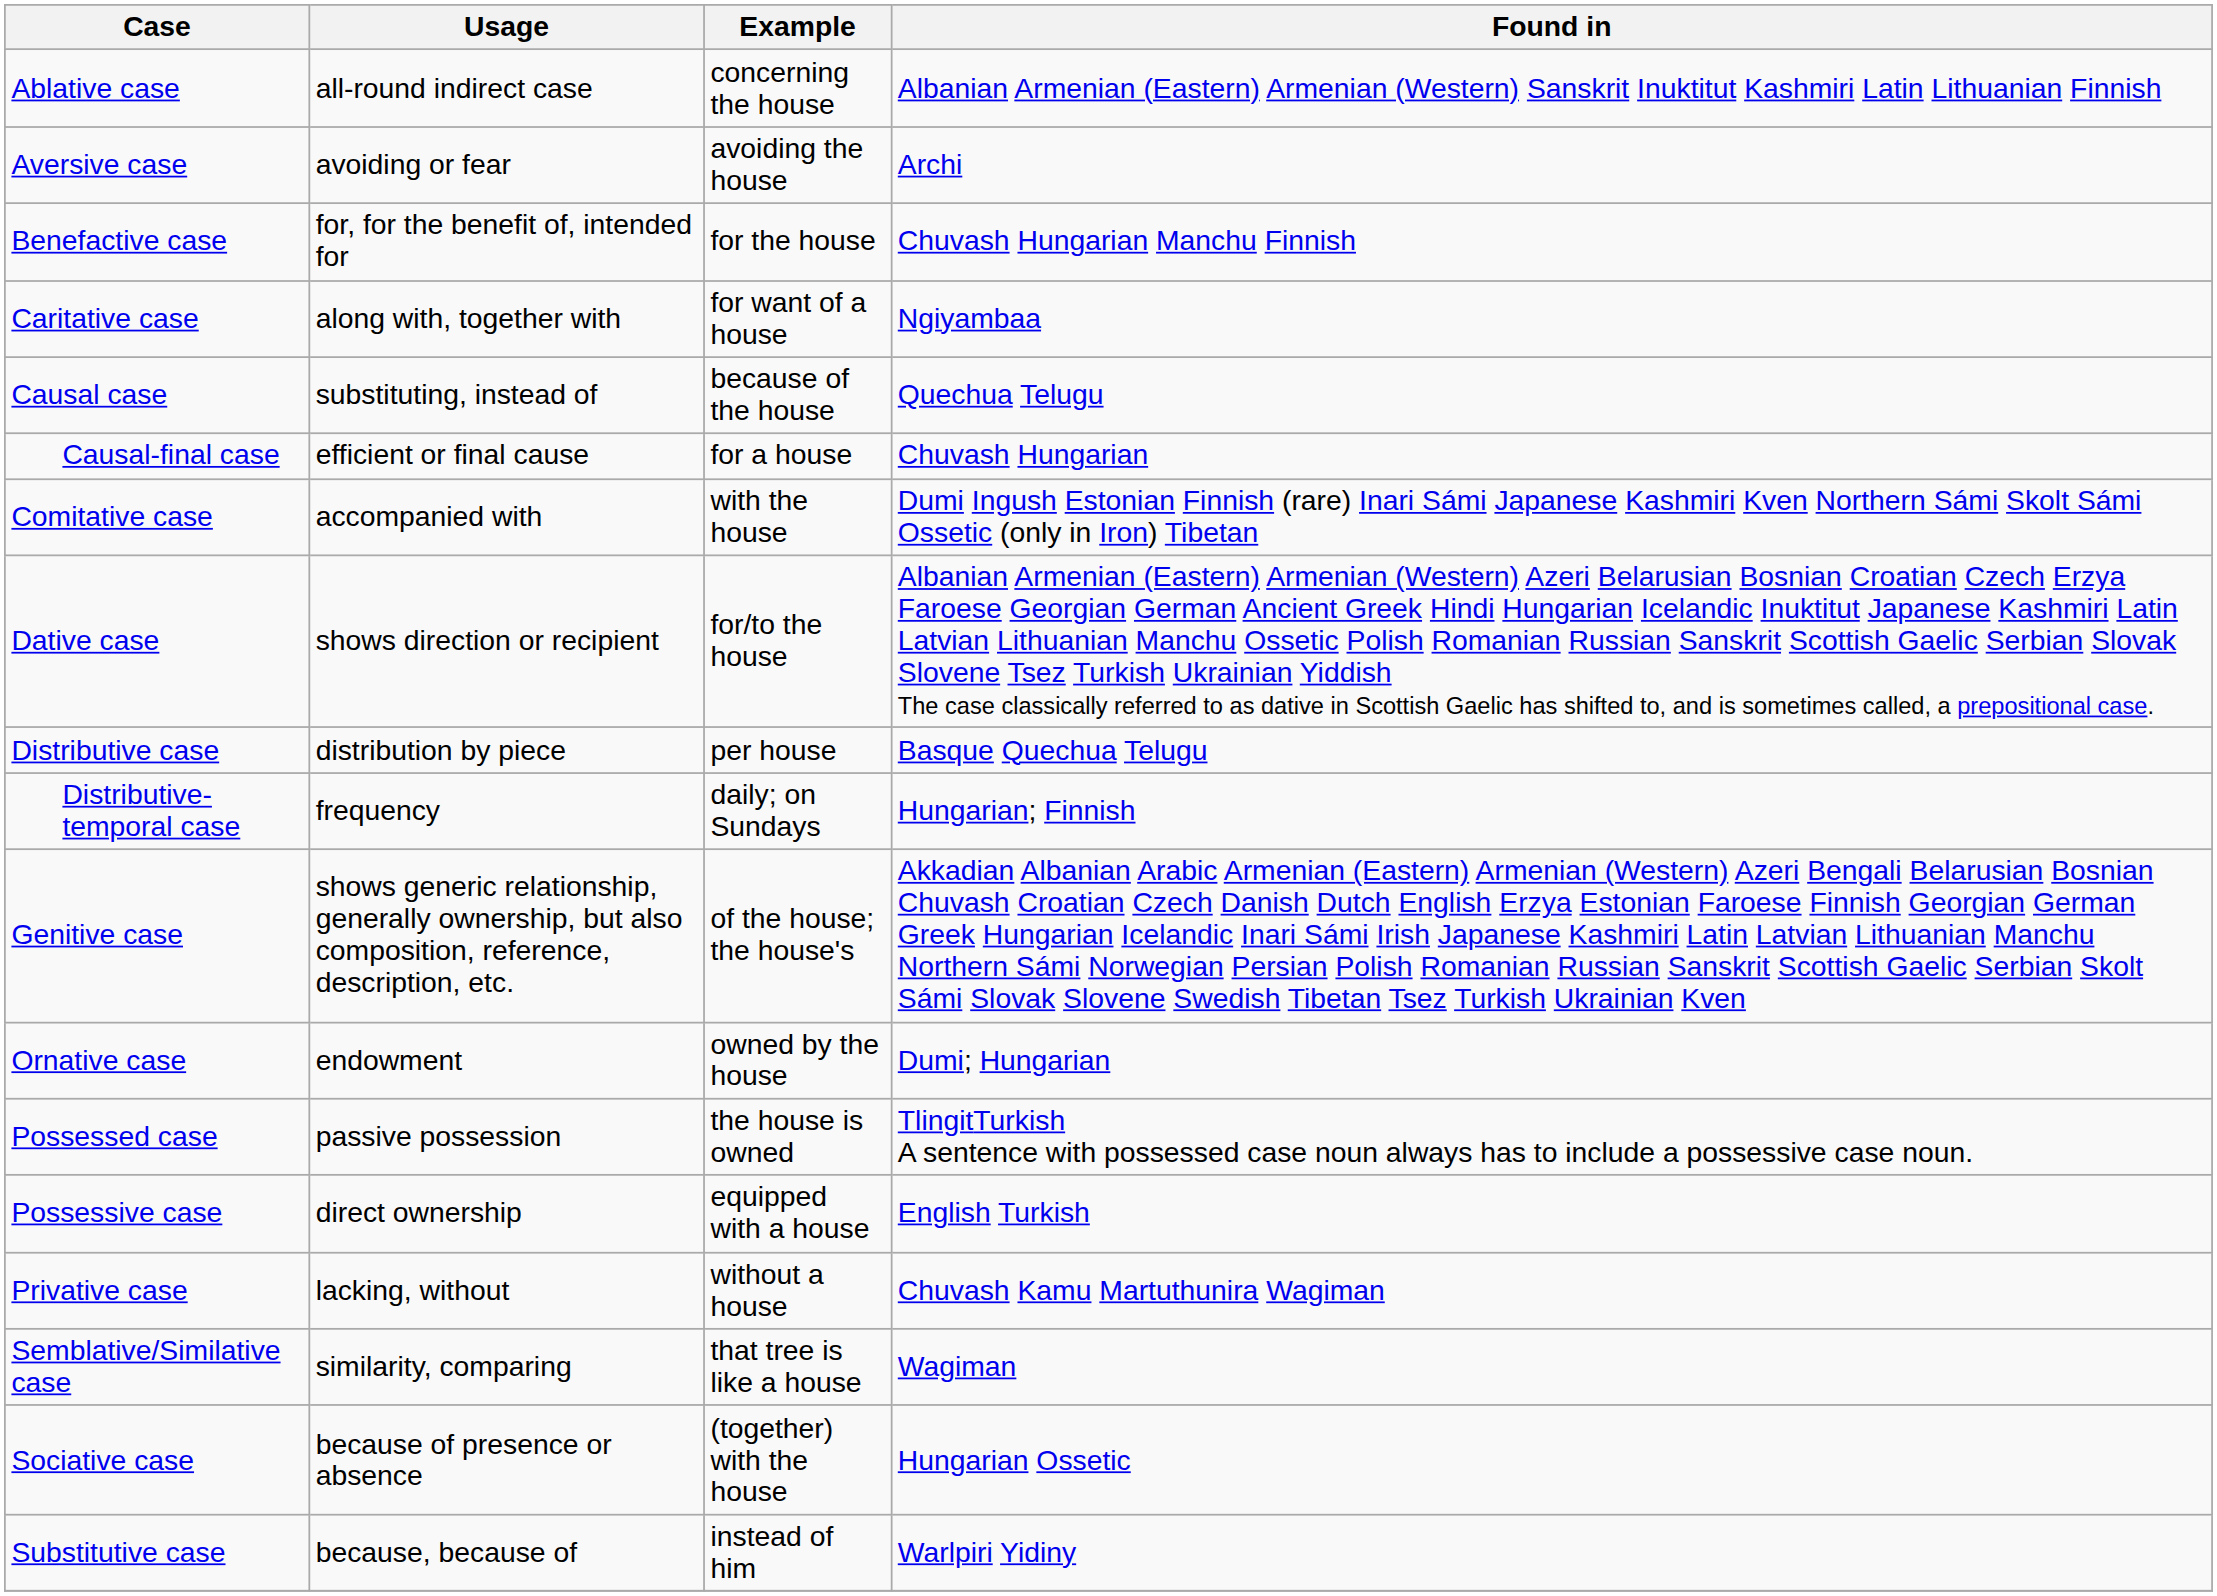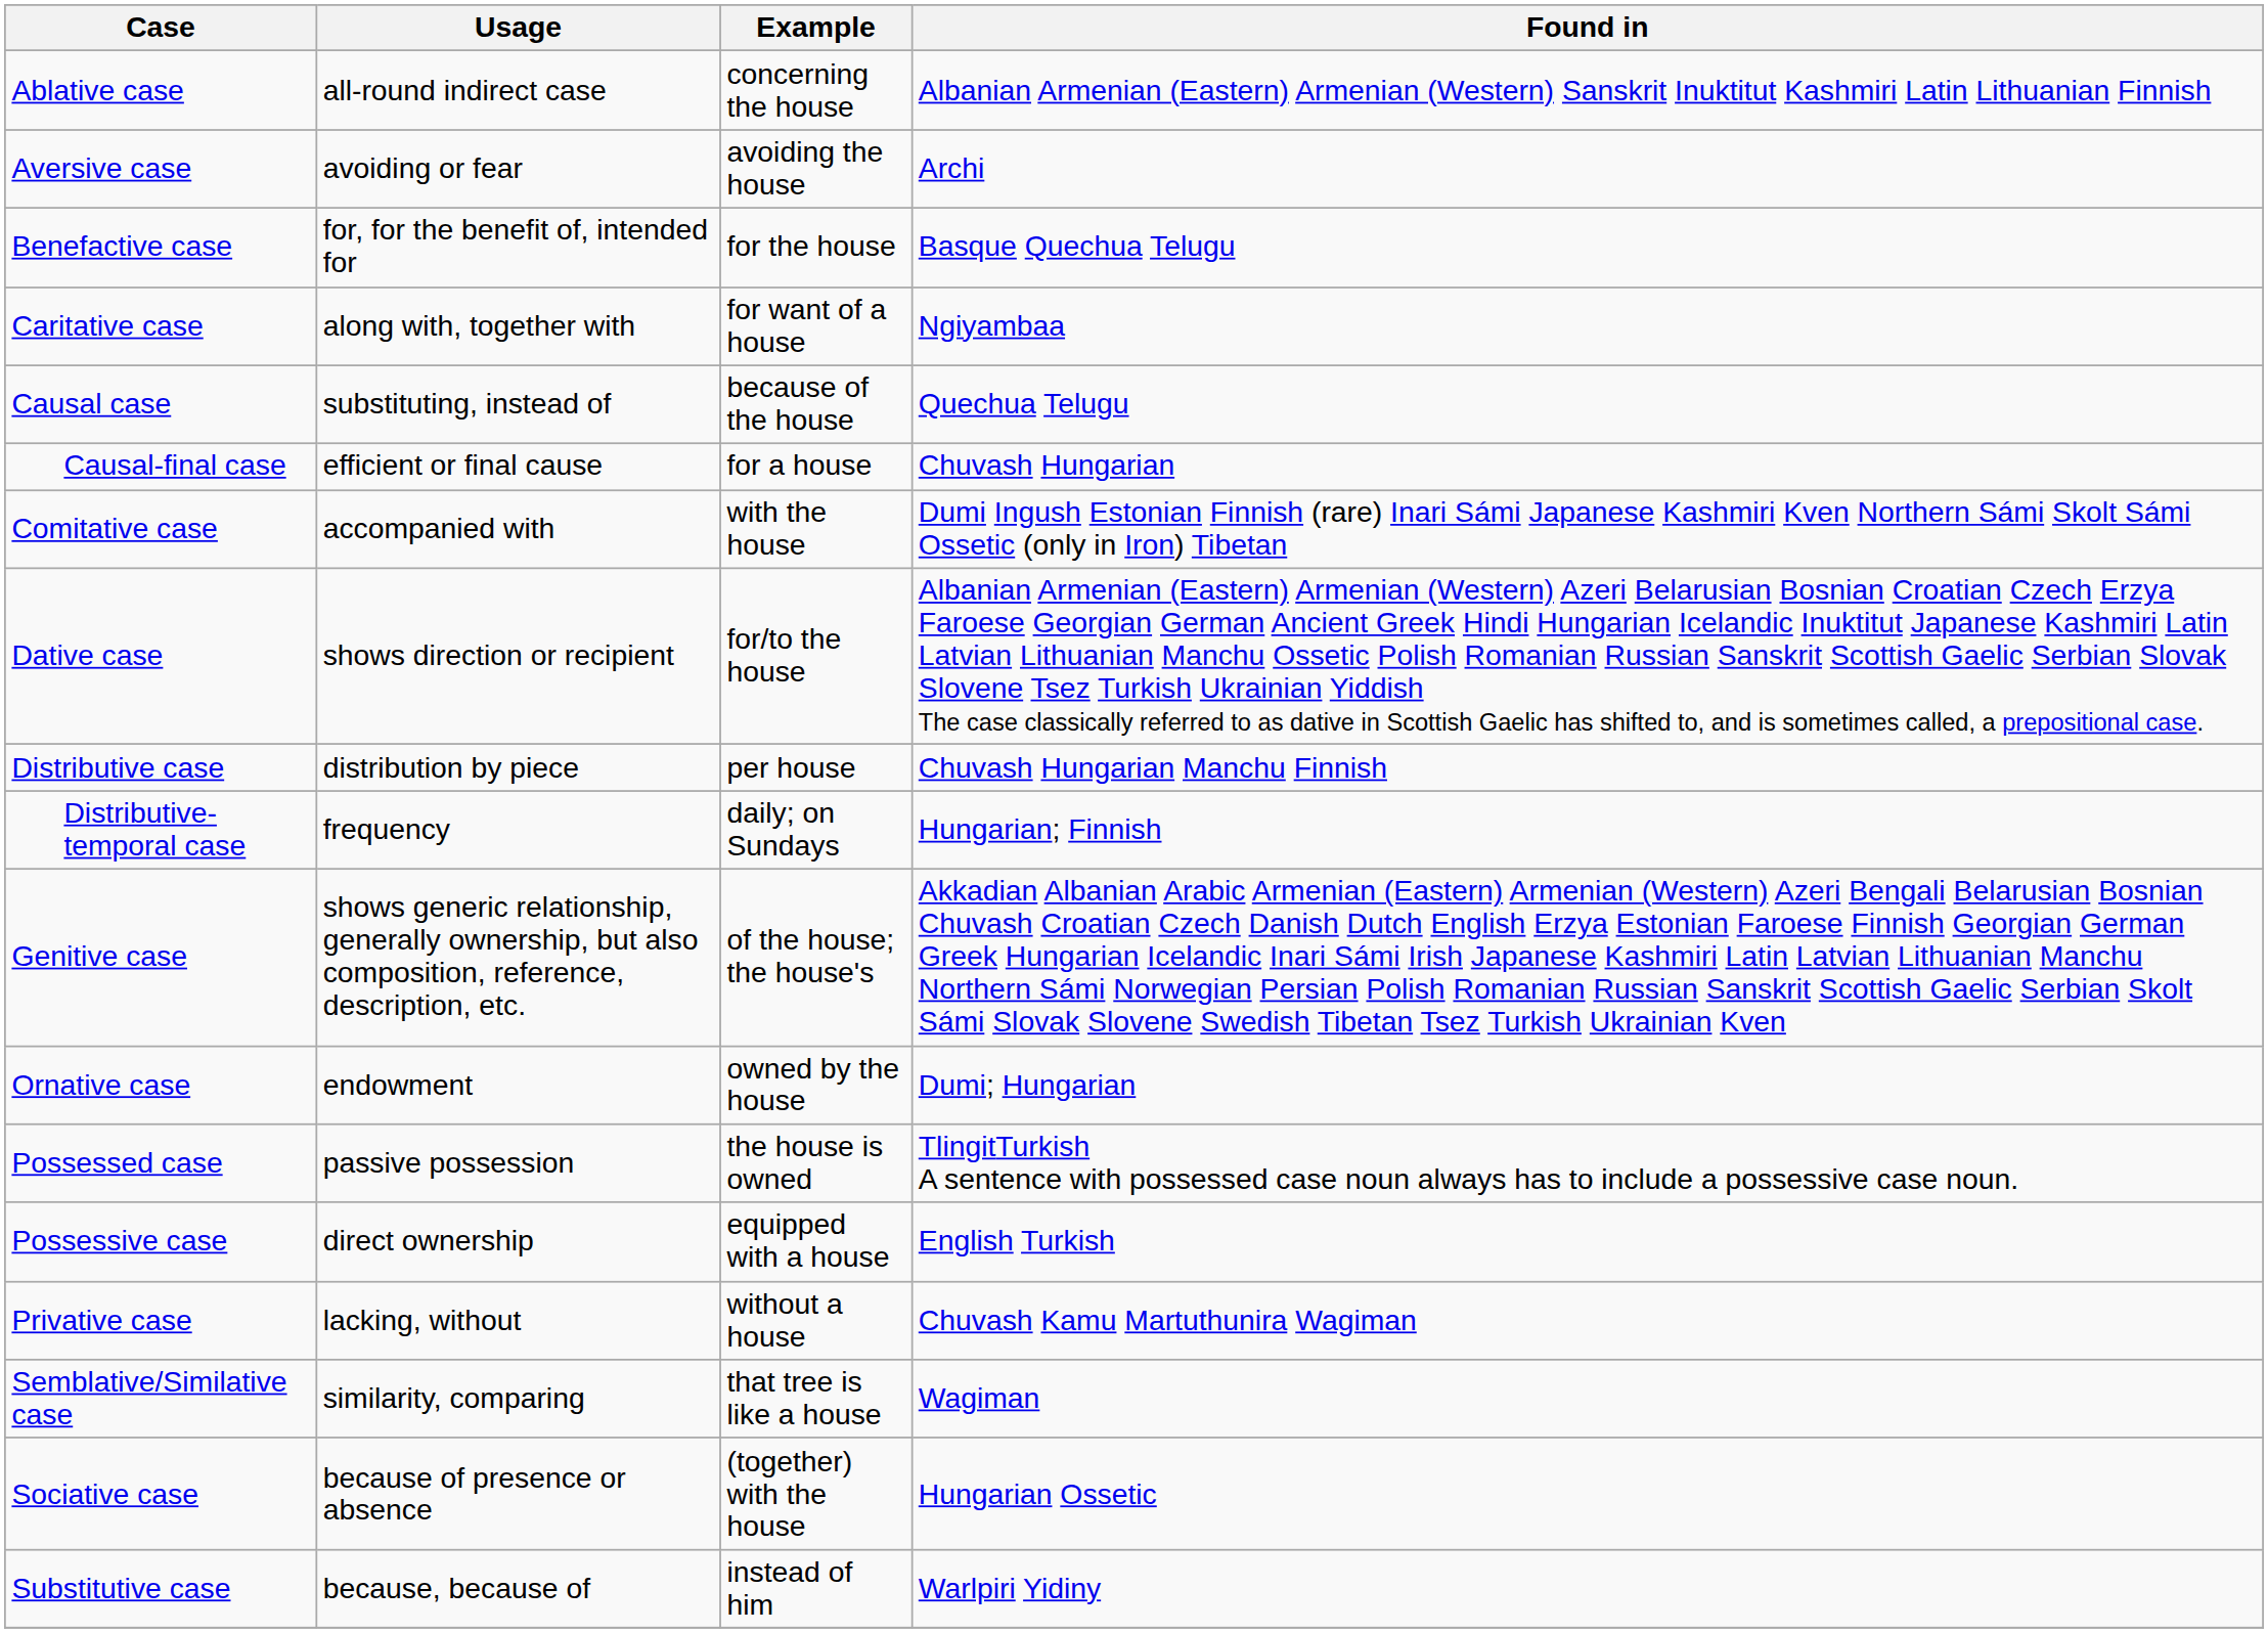Benefactive case | Found in: Chuvash Hungarian Manchu Finnish -> Basque Quechua Telugu
Distributive case | Found in: Basque Quechua Telugu -> Chuvash Hungarian Manchu Finnish
